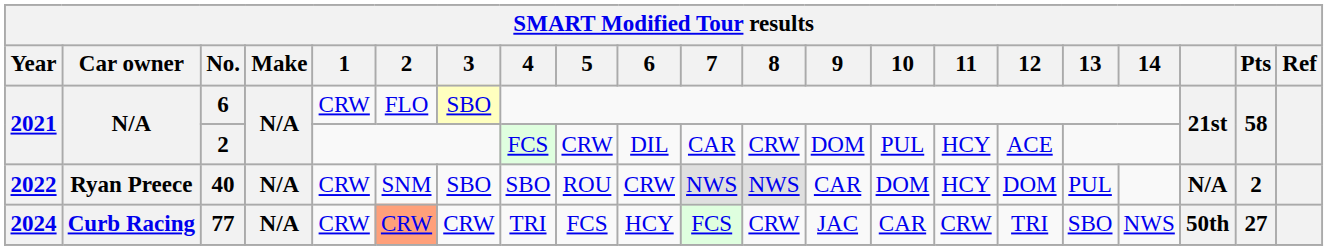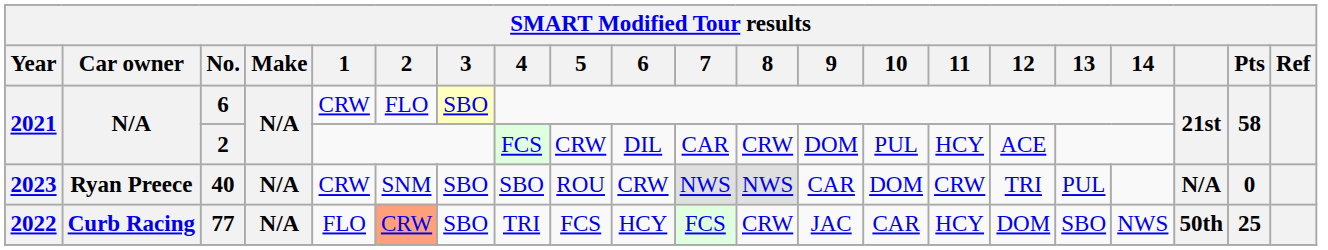40 | Year: 2022 -> 2023
40 | 11: HCY -> CRW
40 | 12: DOM -> TRI
40 | Pts: 2 -> 0
77 | Year: 2024 -> 2022
77 | 1: CRW -> FLO
77 | 3: CRW -> SBO
77 | 11: CRW -> HCY
77 | 12: TRI -> DOM
77 | Pts: 27 -> 25
